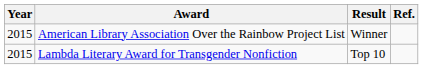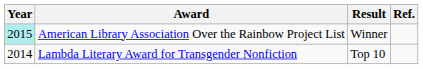American Library Association Over the Rainbow Project List | Year: no background -> paleturquoise background
Lambda Literary Award for Transgender Nonfiction | Year: 2015 -> 2014
